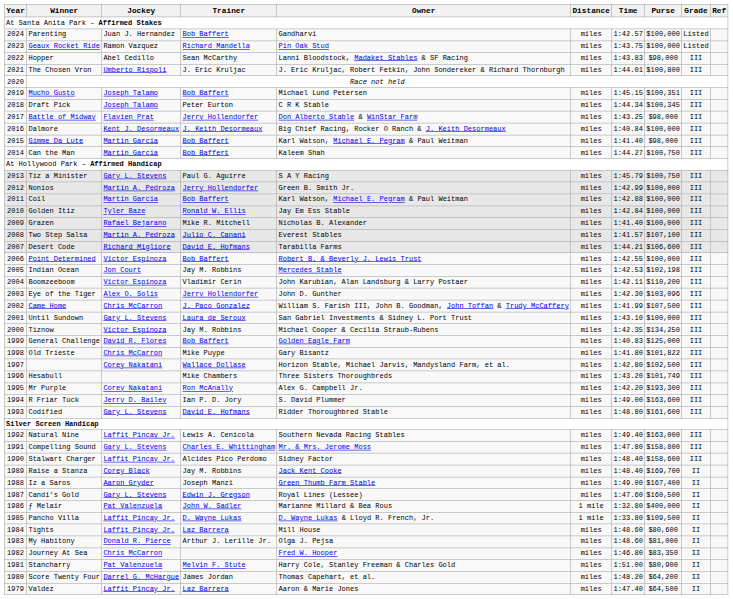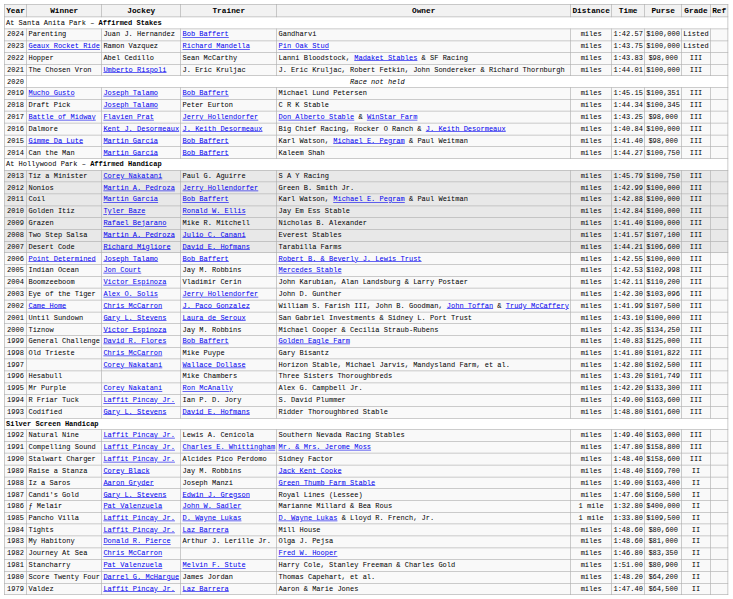The Chosen Vron | Purse: $100,800 -> $100,000
Tiz a Minister | Jockey: Gary L. Stevens -> Corey Nakatani
Point Determined | Jockey: Victor Espinoza -> Joseph Talamo
Indian Ocean | Purse: $102,198 -> $102,998
Mr Purple | Purse: $193,300 -> $133,300
R Friar Tuck | Jockey: Jerry D. Bailey -> Laffit Pincay Jr.
Compelling Sound | Jockey: Gary L. Stevens -> Laffit Pincay Jr.
Iz a Saros | Purse: $167,400 -> $163,400
